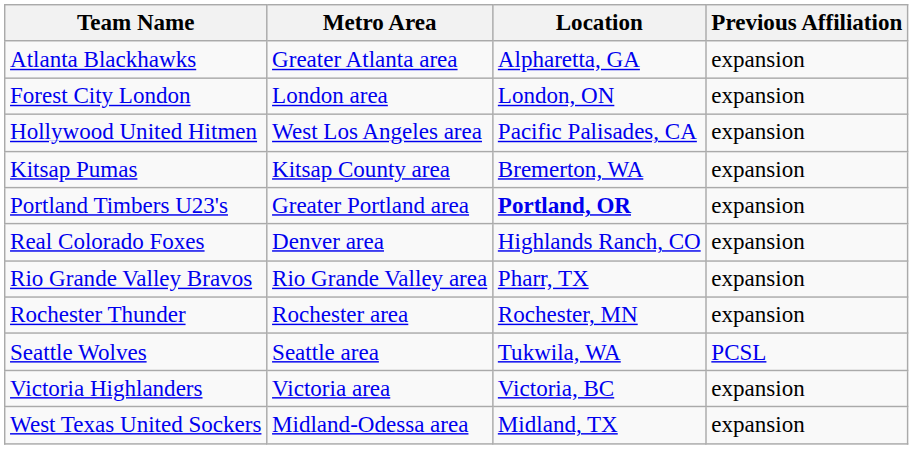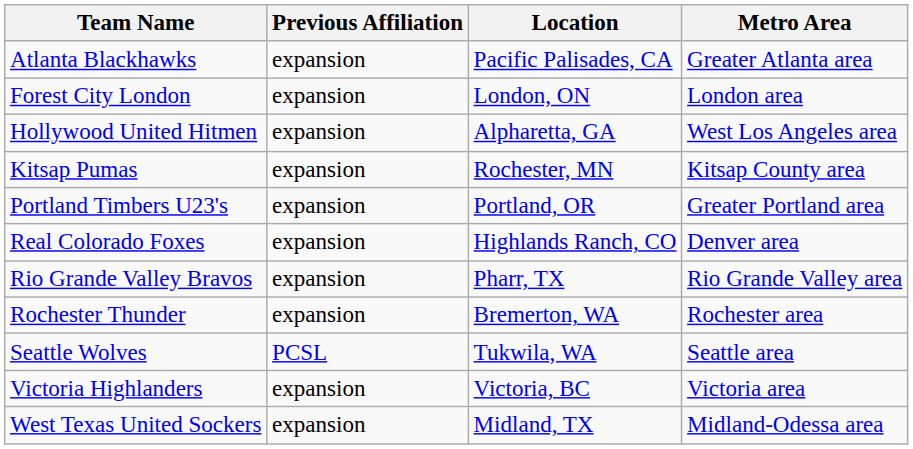columns swapped: Metro Area <-> Previous Affiliation
Atlanta Blackhawks | Location: Alpharetta, GA -> Pacific Palisades, CA
Hollywood United Hitmen | Location: Pacific Palisades, CA -> Alpharetta, GA
Kitsap Pumas | Location: Bremerton, WA -> Rochester, MN
Portland Timbers U23's | Location: bold -> normal
Rochester Thunder | Location: Rochester, MN -> Bremerton, WA
